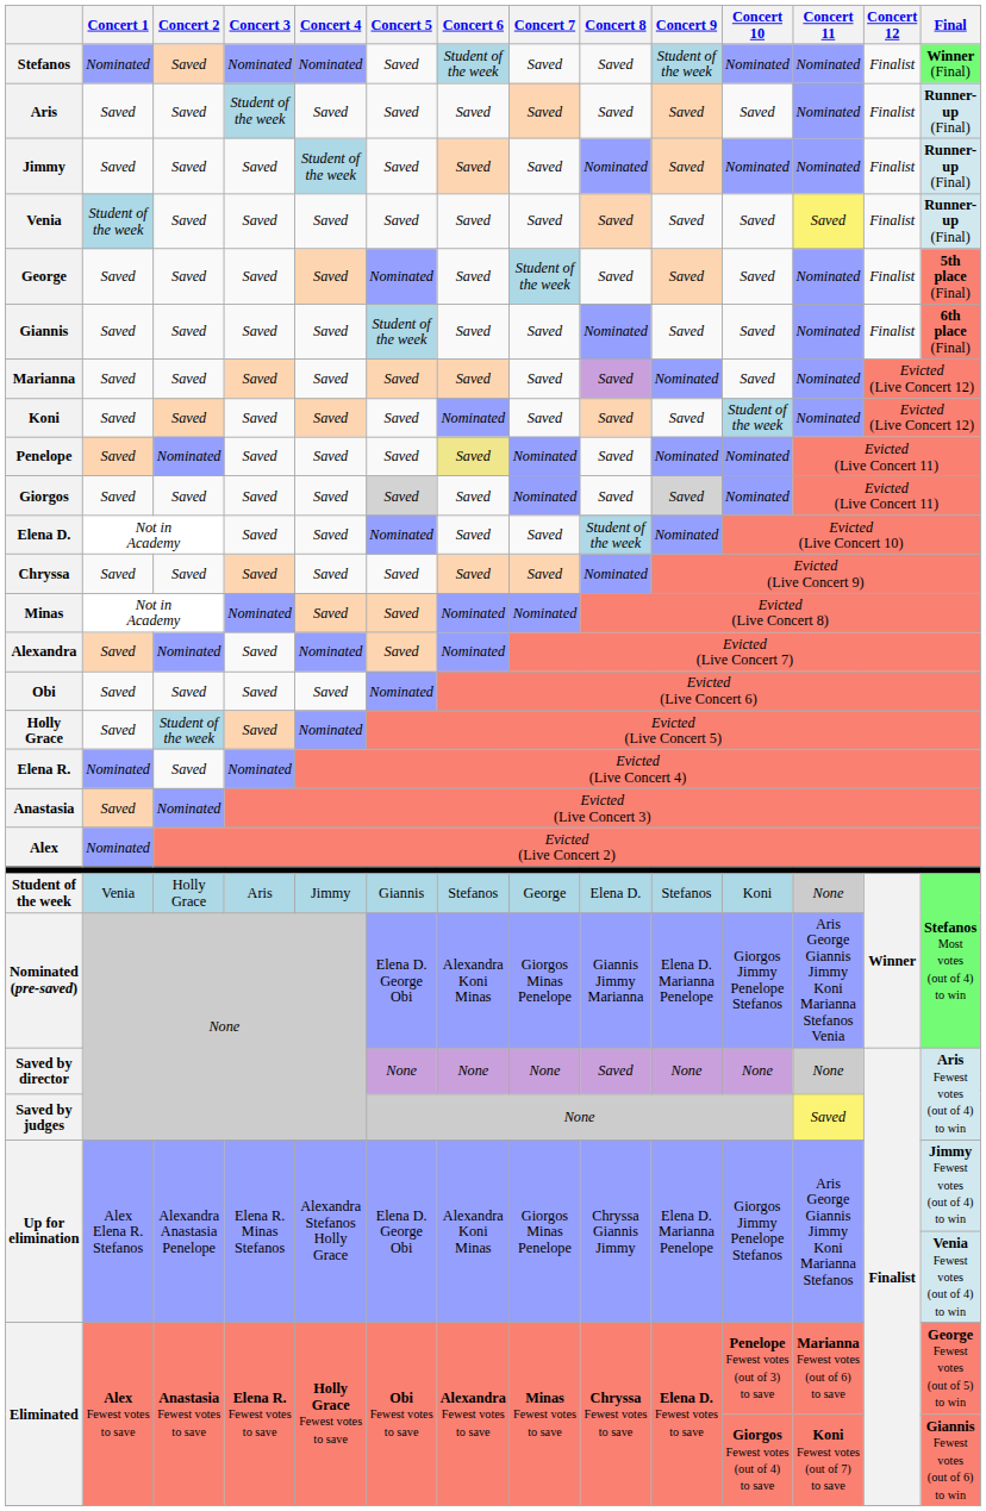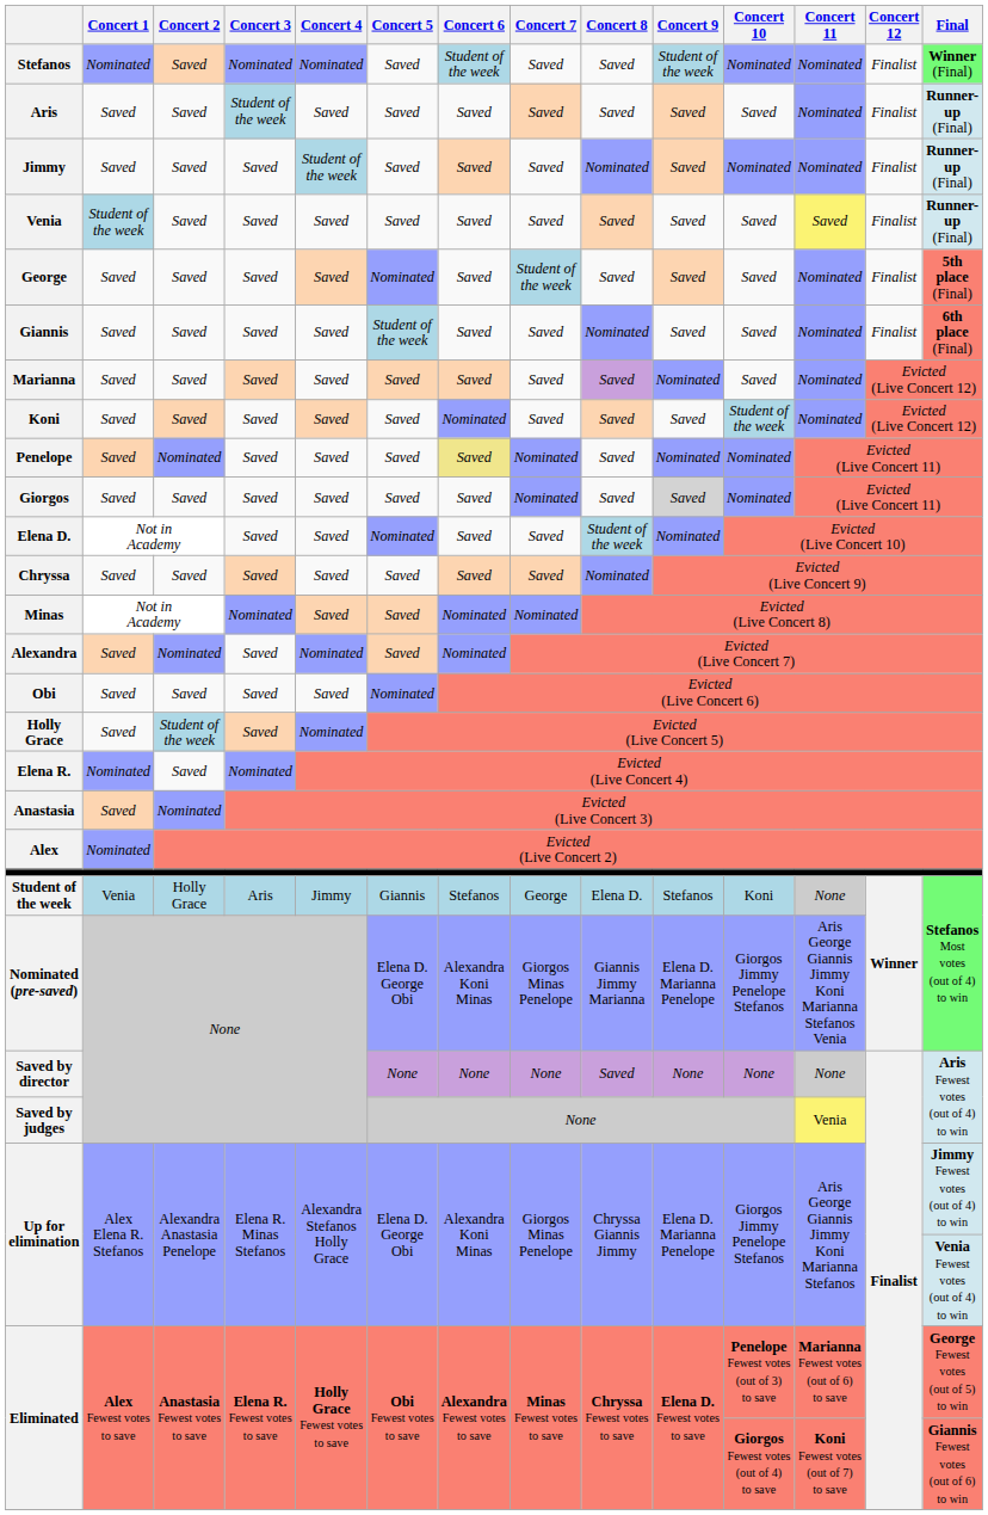Giorgos | Concert 5: lightgrey background -> no background
Saved by judges | Concert 11: Saved -> Venia
